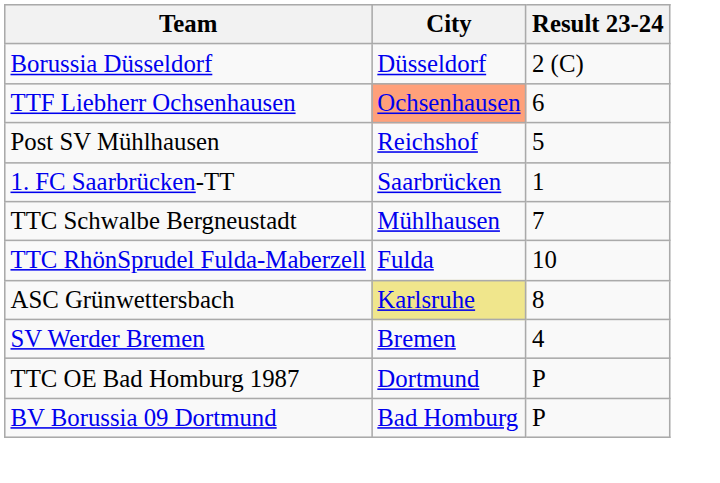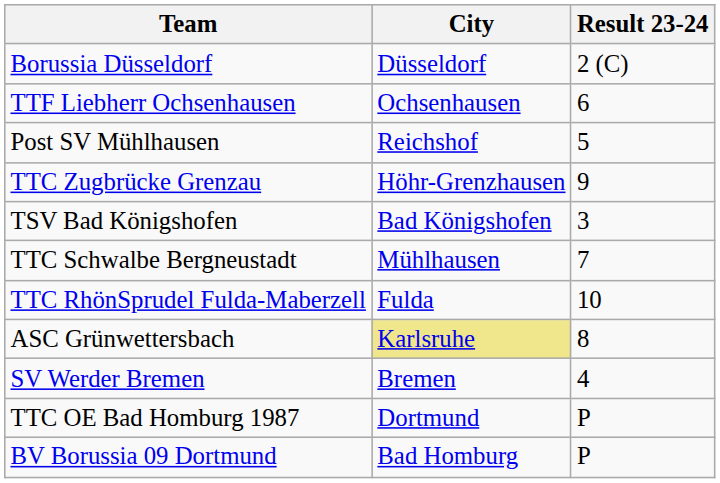TTF Liebherr Ochsenhausen | City: lightsalmon background -> no background
- row: 1. FC Saarbrücken-TT | Saarbrücken | 1
+ row: TTC Zugbrücke Grenzau | Höhr-Grenzhausen | 9
+ row: TSV Bad Königshofen | Bad Königshofen | 3
